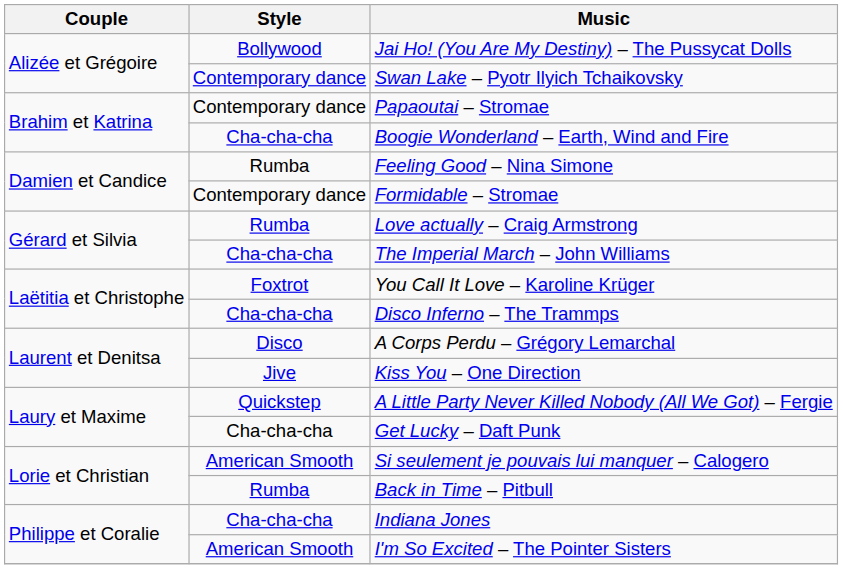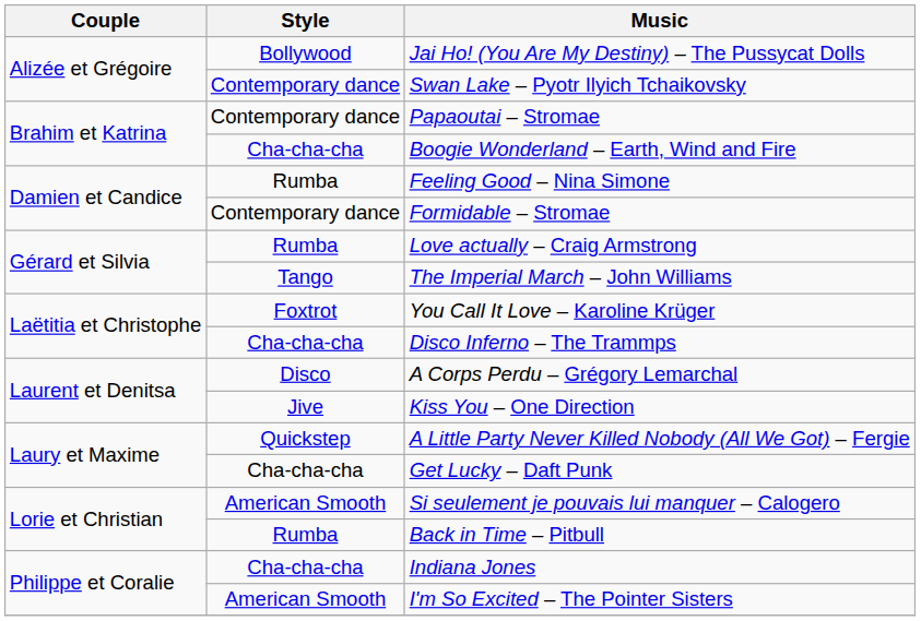The Imperial March – John Williams | Style: Cha-cha-cha -> Tango
